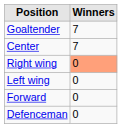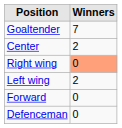Center | Winners: 7 -> 2
Left wing | Winners: 0 -> 2
